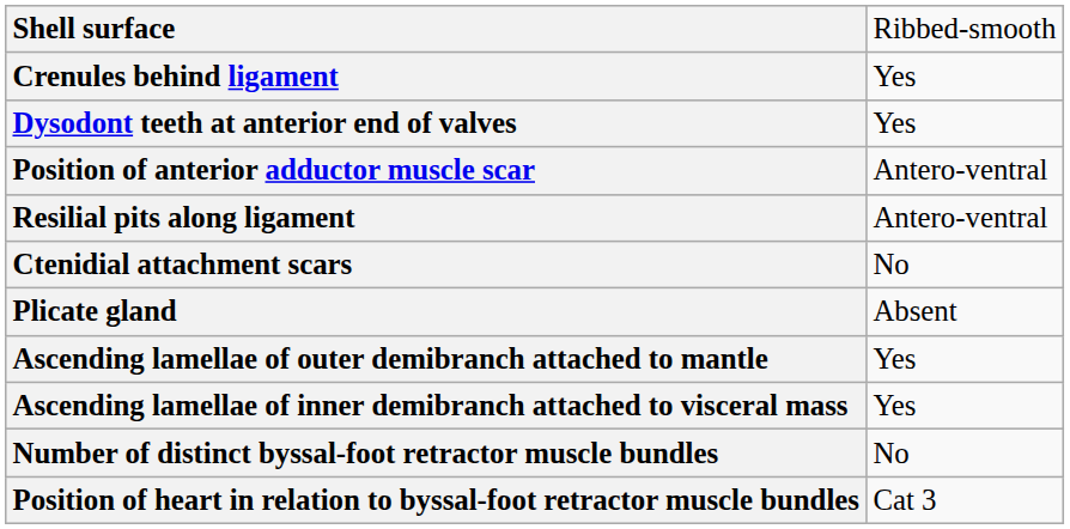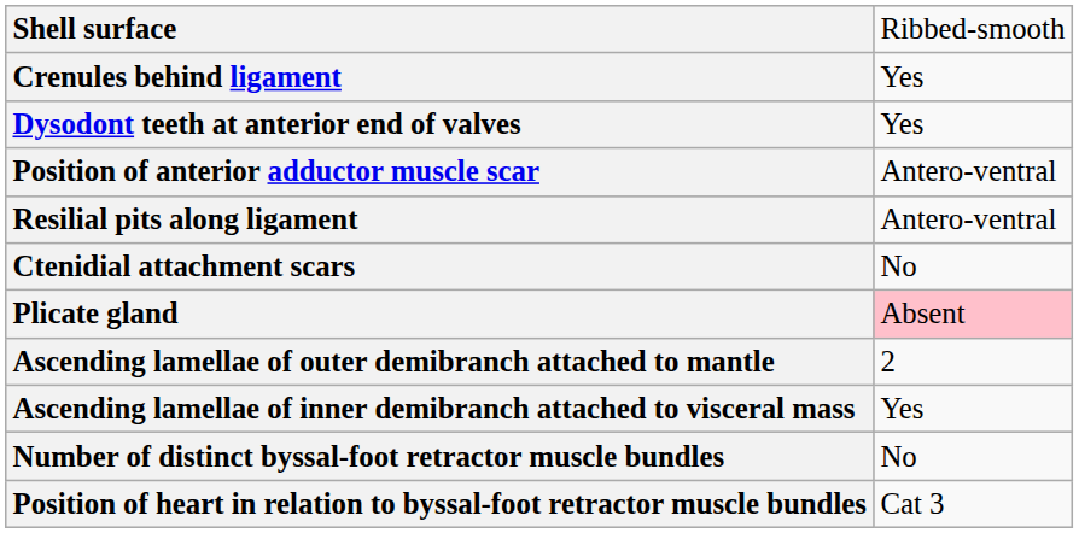Plicate gland | column 2: no background -> pink background
Ascending lamellae of outer demibranch attached to mantle | column 2: Yes -> 2
